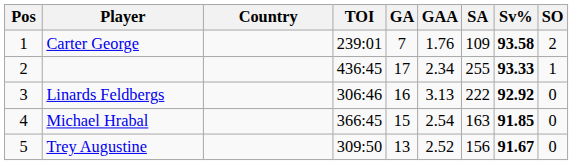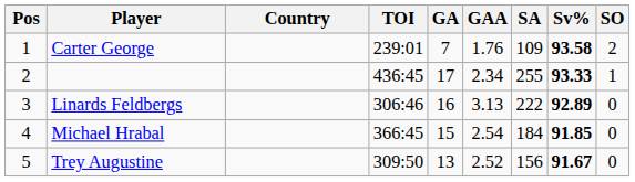Linards Feldbergs | Sv%: 92.92 -> 92.89
Michael Hrabal | SA: 163 -> 184
